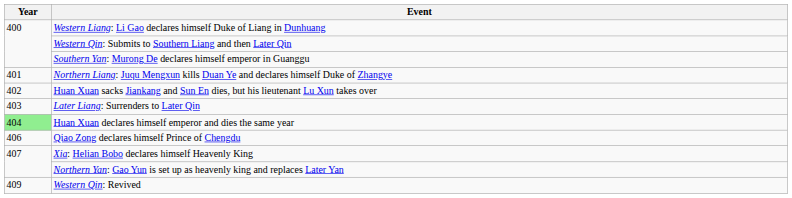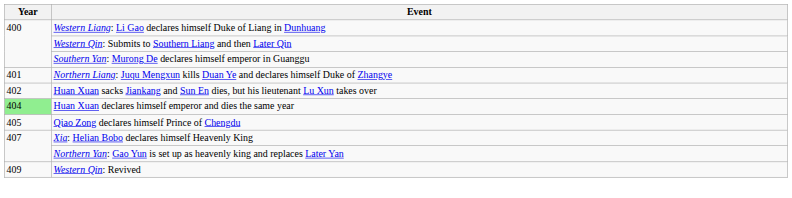- row: 403 | Later Liang: Surrenders to Later Qin
Qiao Zong declares himself Prince of Chengdu | Year: 406 -> 405
